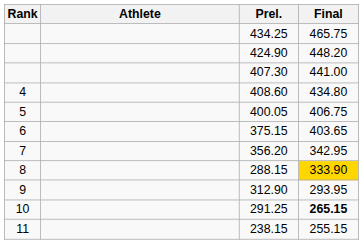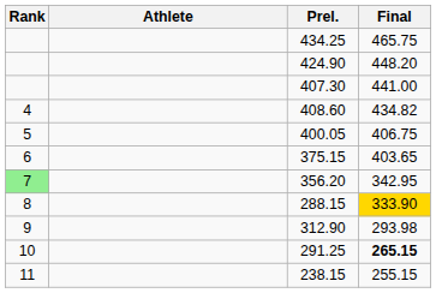408.60 | Final: 434.80 -> 434.82
356.20 | Rank: no background -> lightgreen background
312.90 | Final: 293.95 -> 293.98
